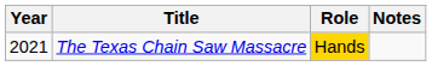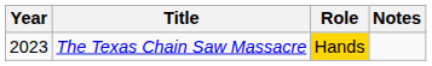The Texas Chain Saw Massacre | Year: 2021 -> 2023
